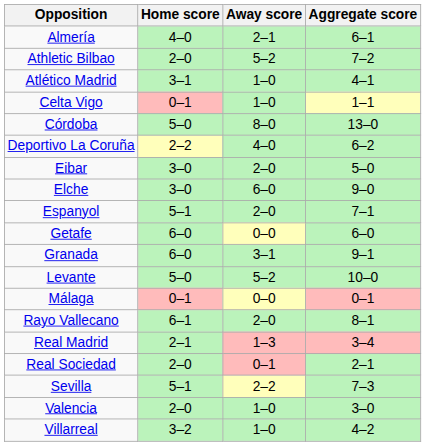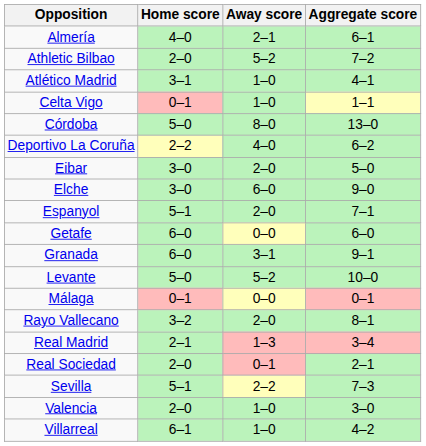Rayo Vallecano | Home score: 6–1 -> 3–2
Villarreal | Home score: 3–2 -> 6–1
